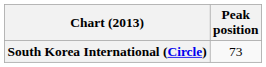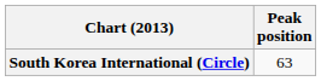South Korea International (Circle) | Peak position: 73 -> 63
